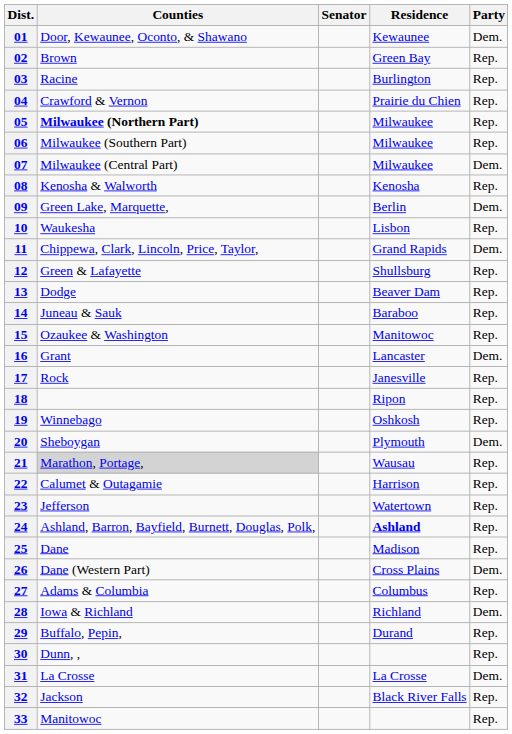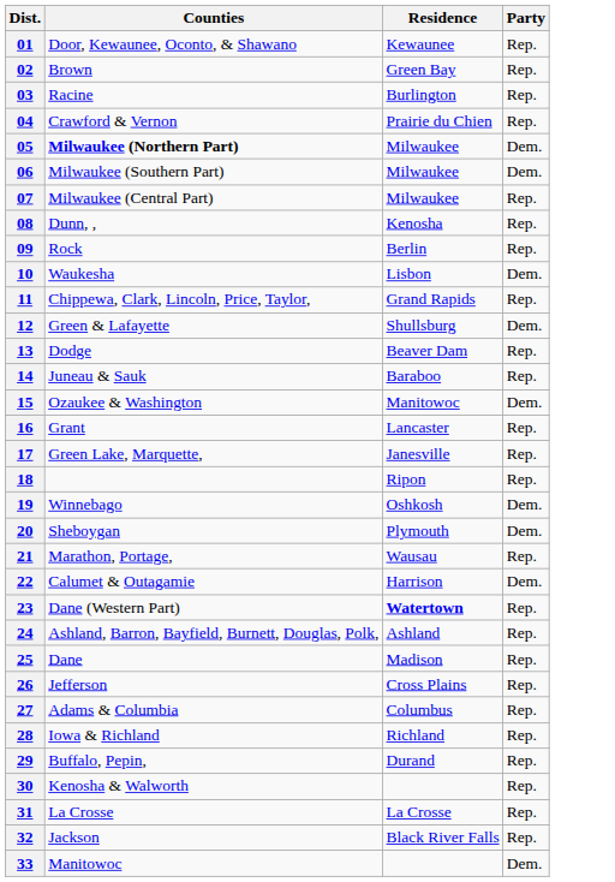- column: Senator
01 | Party: Dem. -> Rep.
05 | Party: Rep. -> Dem.
06 | Party: Rep. -> Dem.
07 | Party: Dem. -> Rep.
08 | Counties: Kenosha & Walworth -> Dunn, ,
09 | Counties: Green Lake, Marquette, -> Rock
09 | Party: Dem. -> Rep.
10 | Party: Rep. -> Dem.
11 | Party: Dem. -> Rep.
12 | Party: Rep. -> Dem.
15 | Party: Rep. -> Dem.
16 | Party: Dem. -> Rep.
17 | Counties: Rock -> Green Lake, Marquette,
19 | Party: Rep. -> Dem.
21 | Counties: lightgrey background -> no background
22 | Party: Rep. -> Dem.
23 | Counties: Jefferson -> Dane (Western Part)
23 | Residence: normal -> bold
24 | Residence: bold -> normal
26 | Counties: Dane (Western Part) -> Jefferson
26 | Party: Dem. -> Rep.
28 | Party: Dem. -> Rep.
30 | Counties: Dunn, , -> Kenosha & Walworth
31 | Party: Dem. -> Rep.
33 | Party: Rep. -> Dem.
